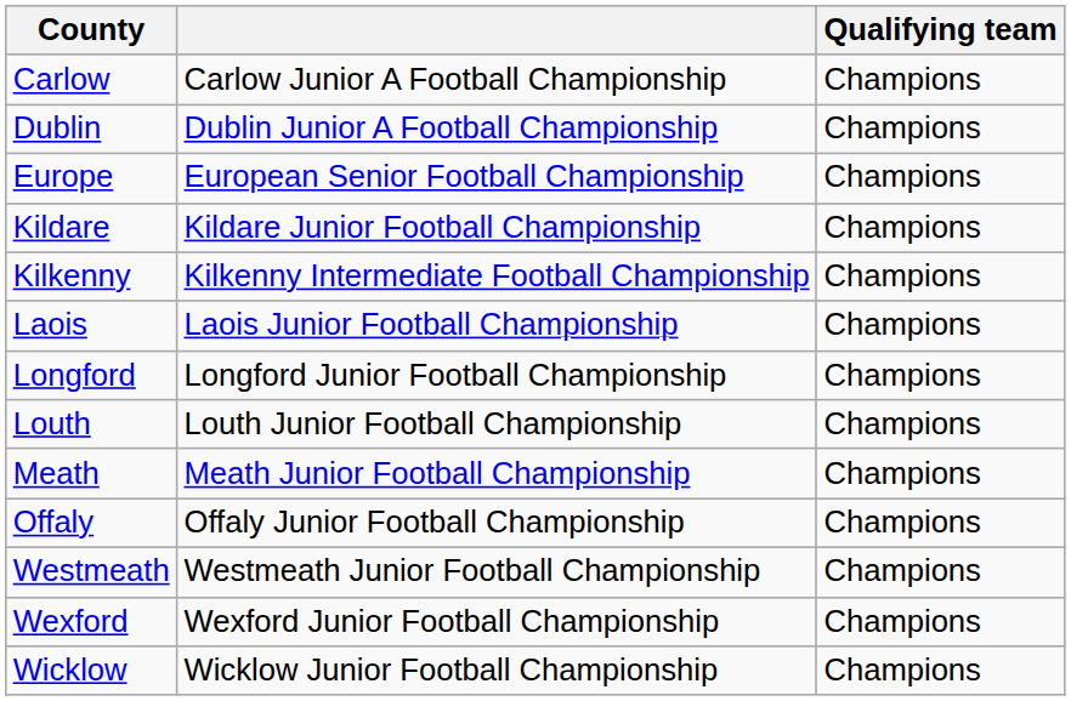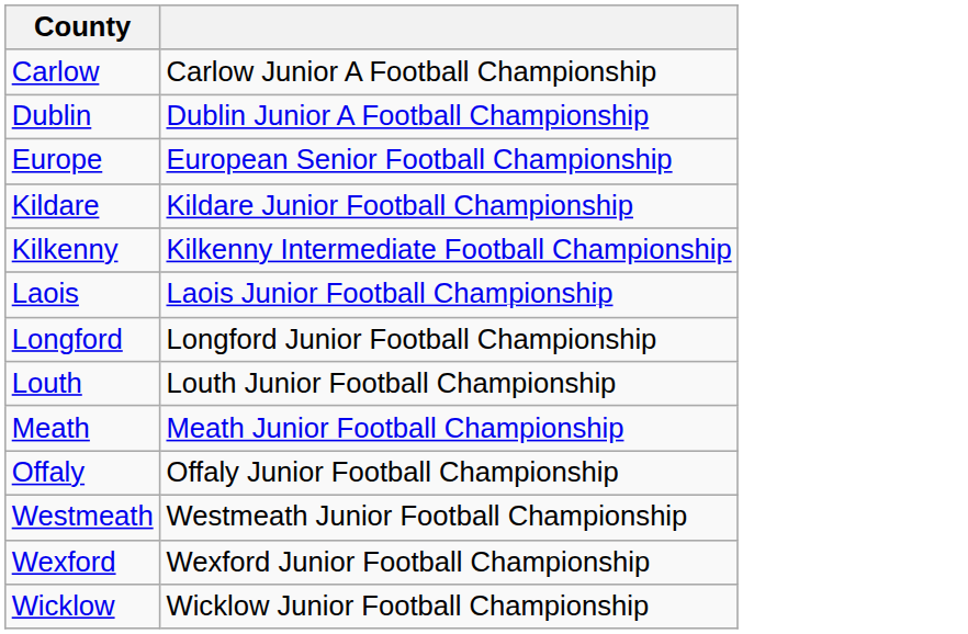- column: Qualifying team | Champions | Champions | Champions | Champions | Champions | Champions | Champions | Champions | Champions | Champions | Champions | Champions | Champions
